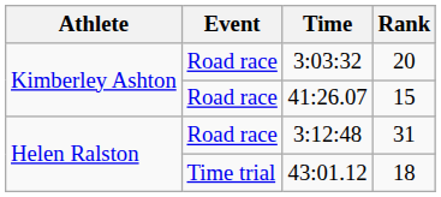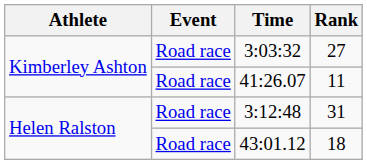3:03:32 | Rank: 20 -> 27
41:26.07 | Rank: 15 -> 11
43:01.12 | Event: Time trial -> Road race
